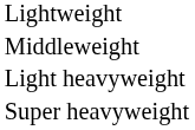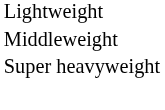- row: Light heavyweight
